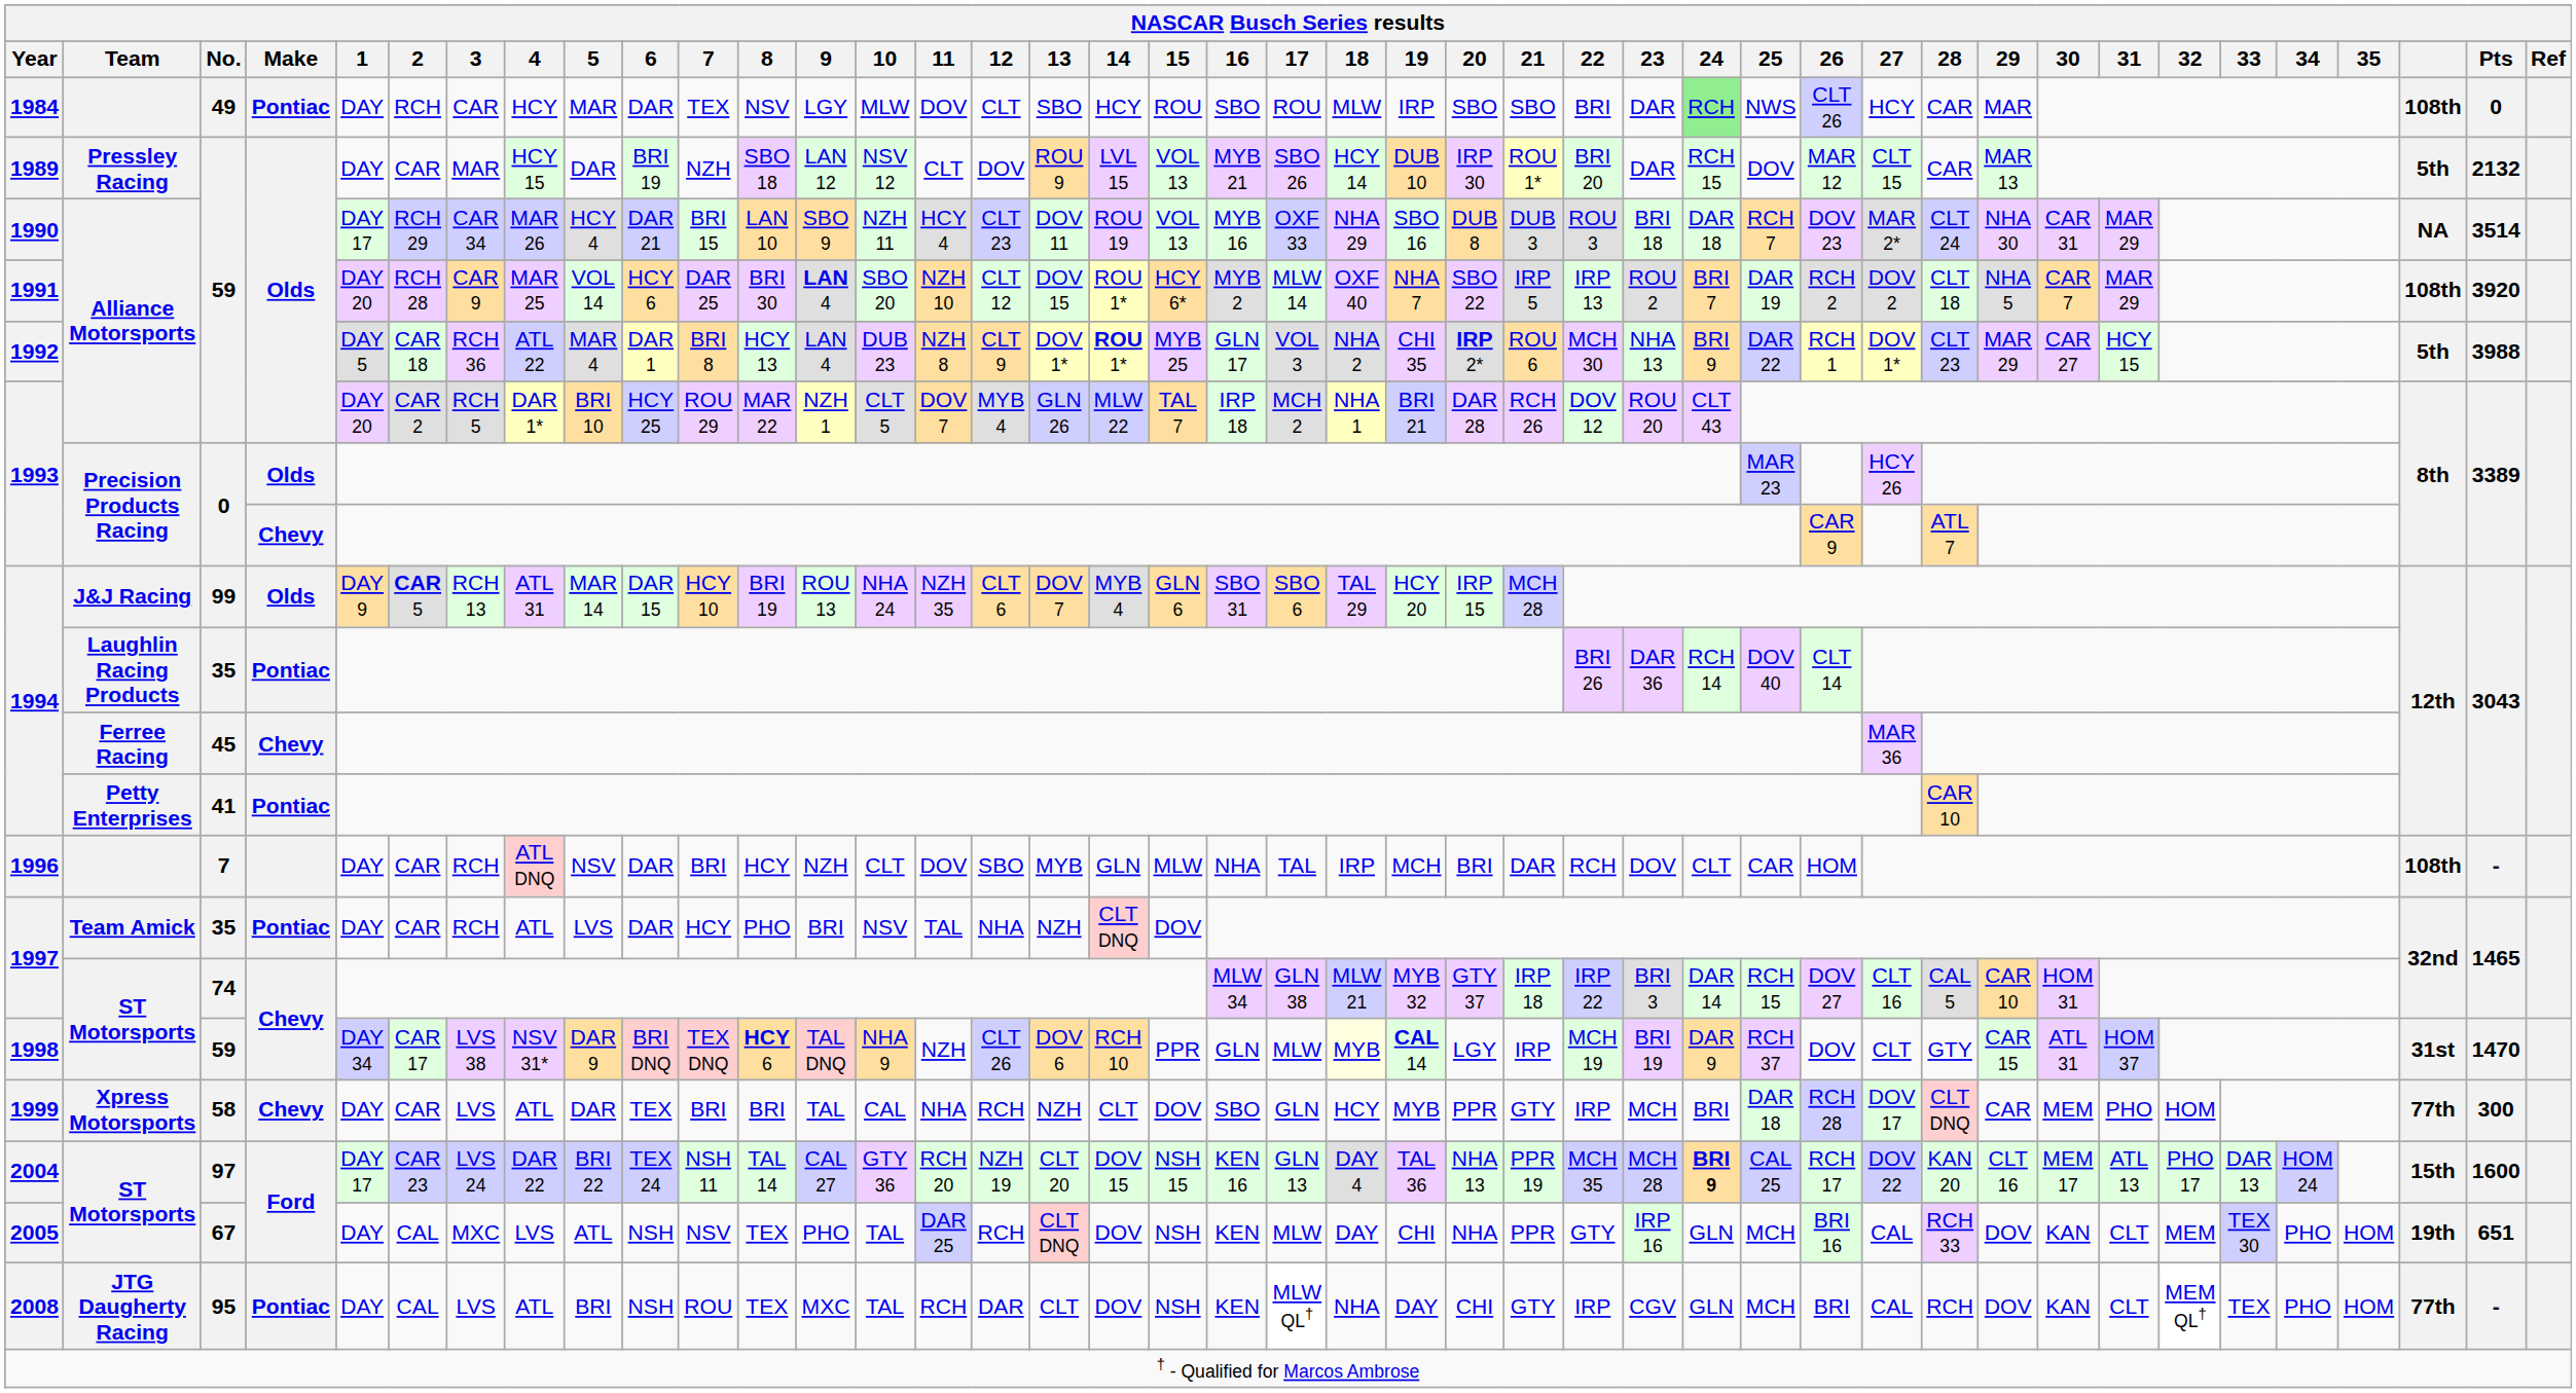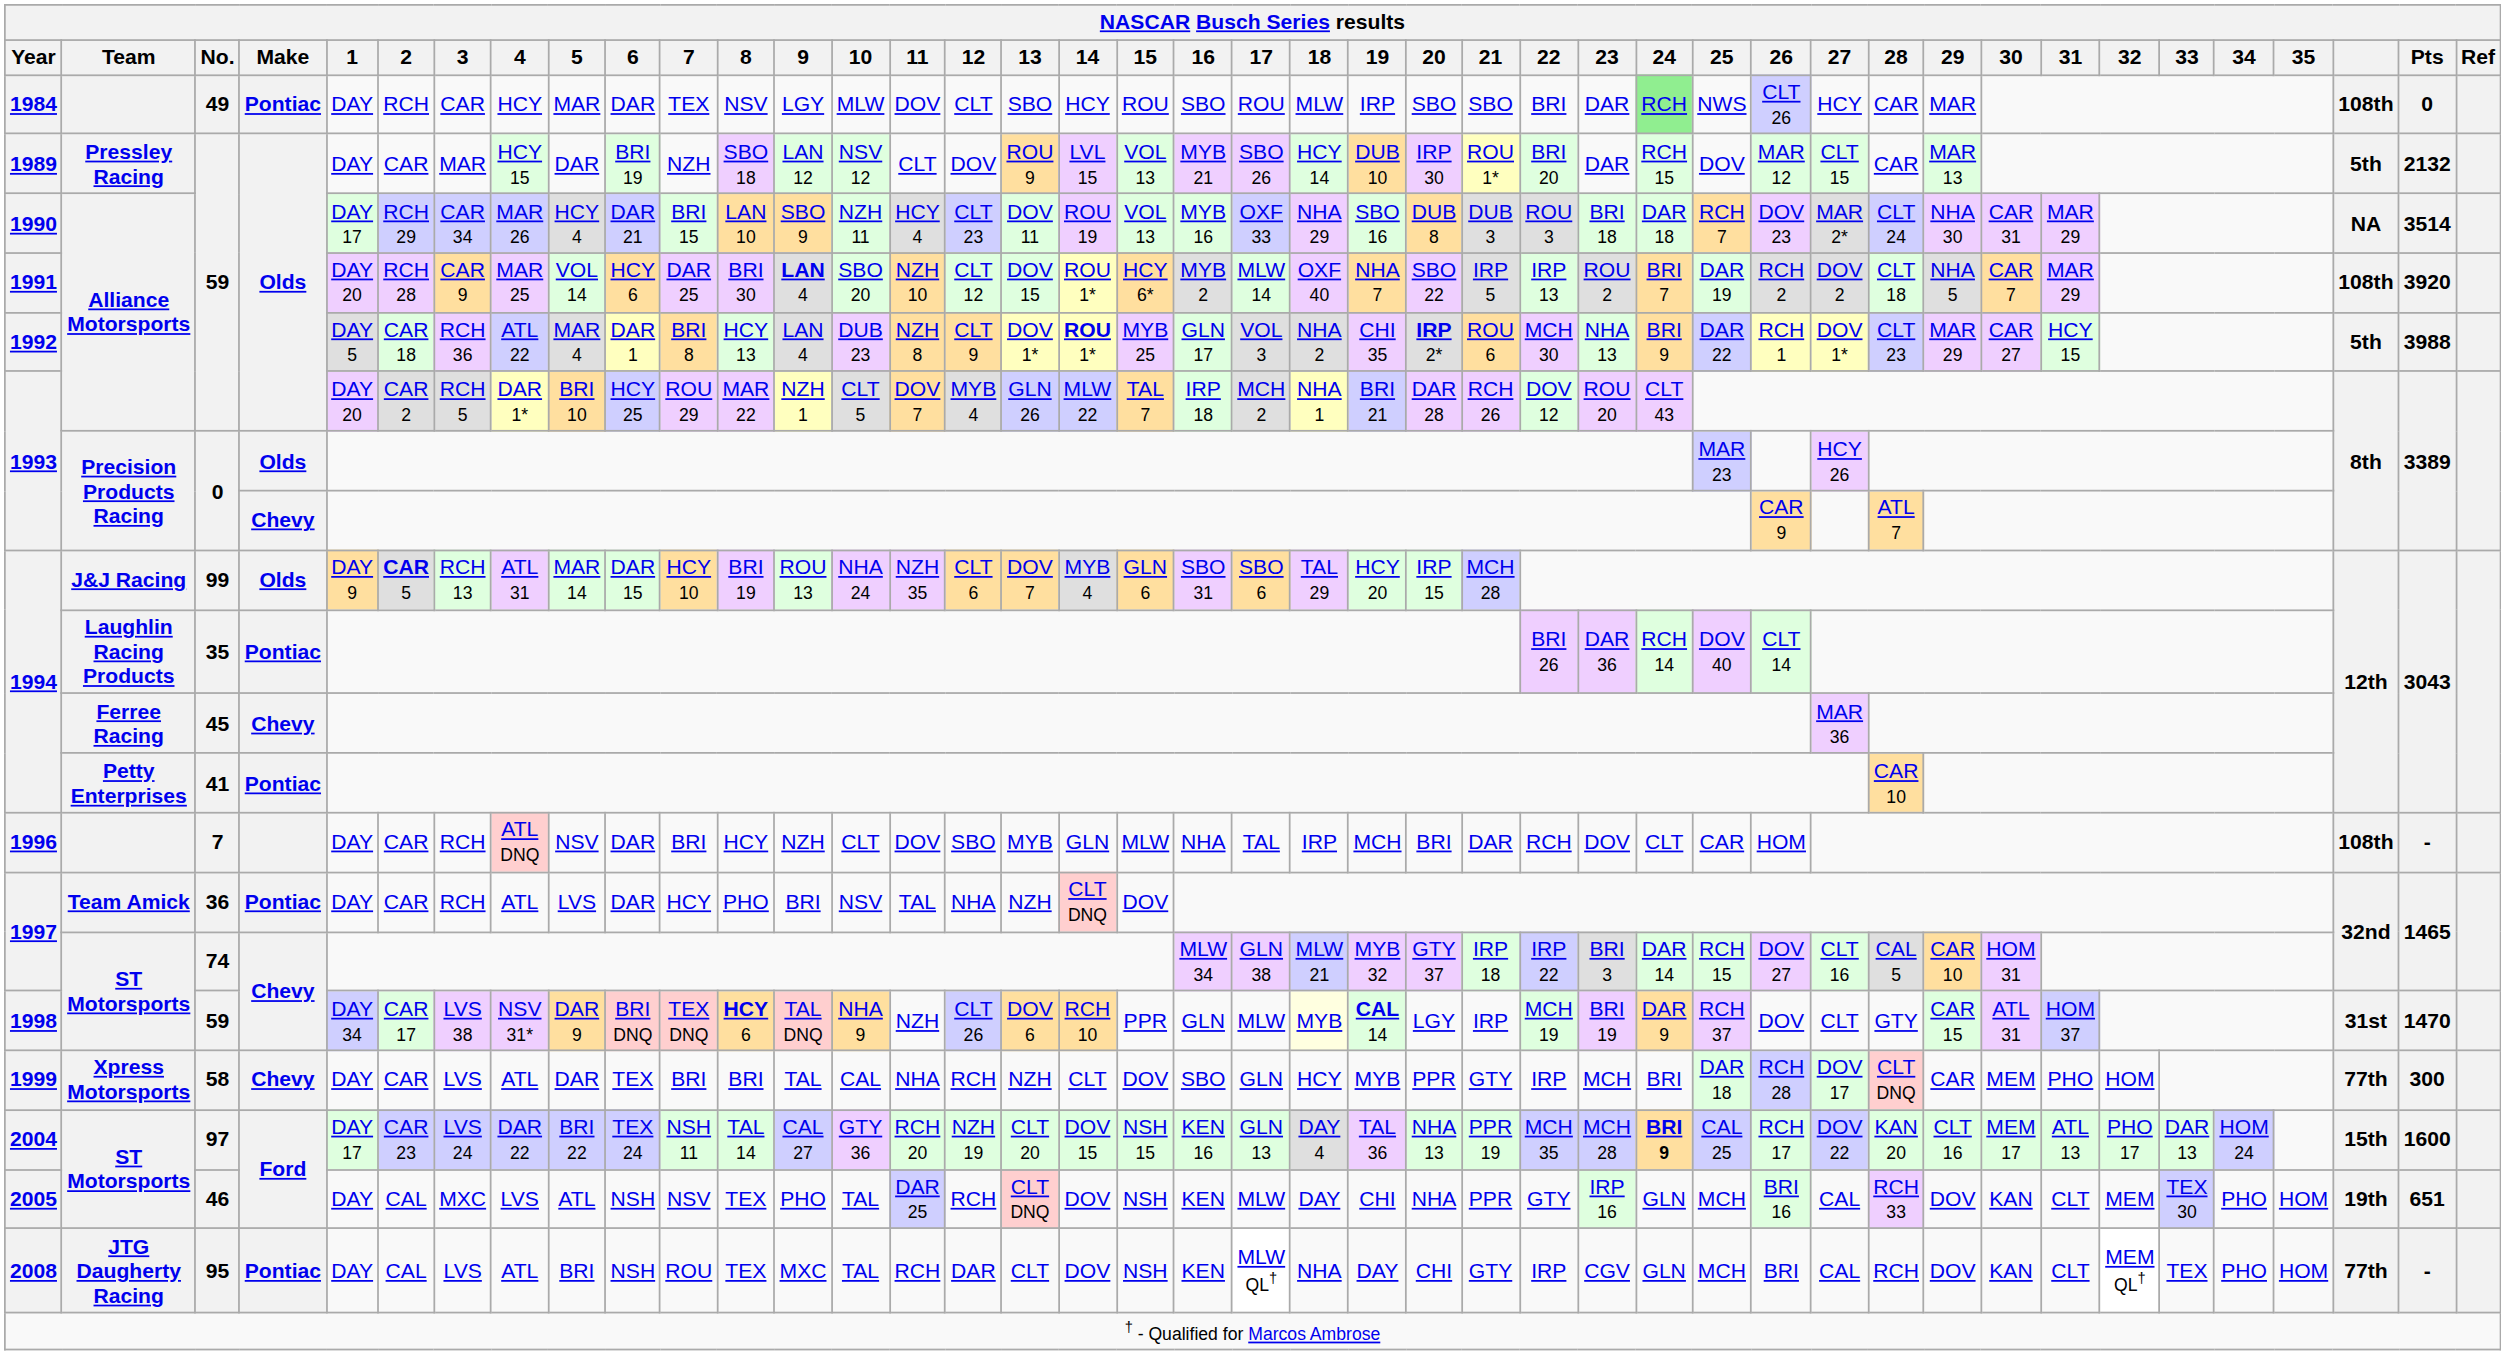1997 / Team Amick | No.: 35 -> 36
2005 | No.: 67 -> 46
